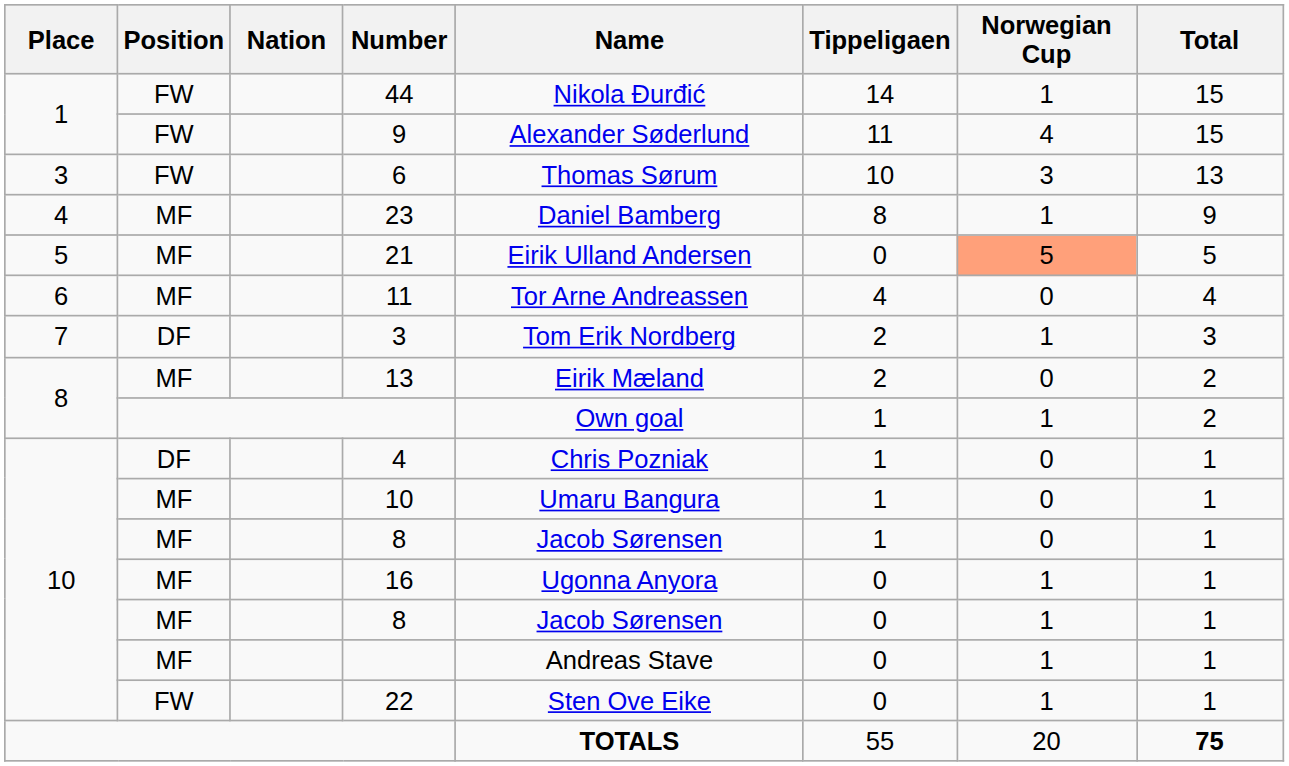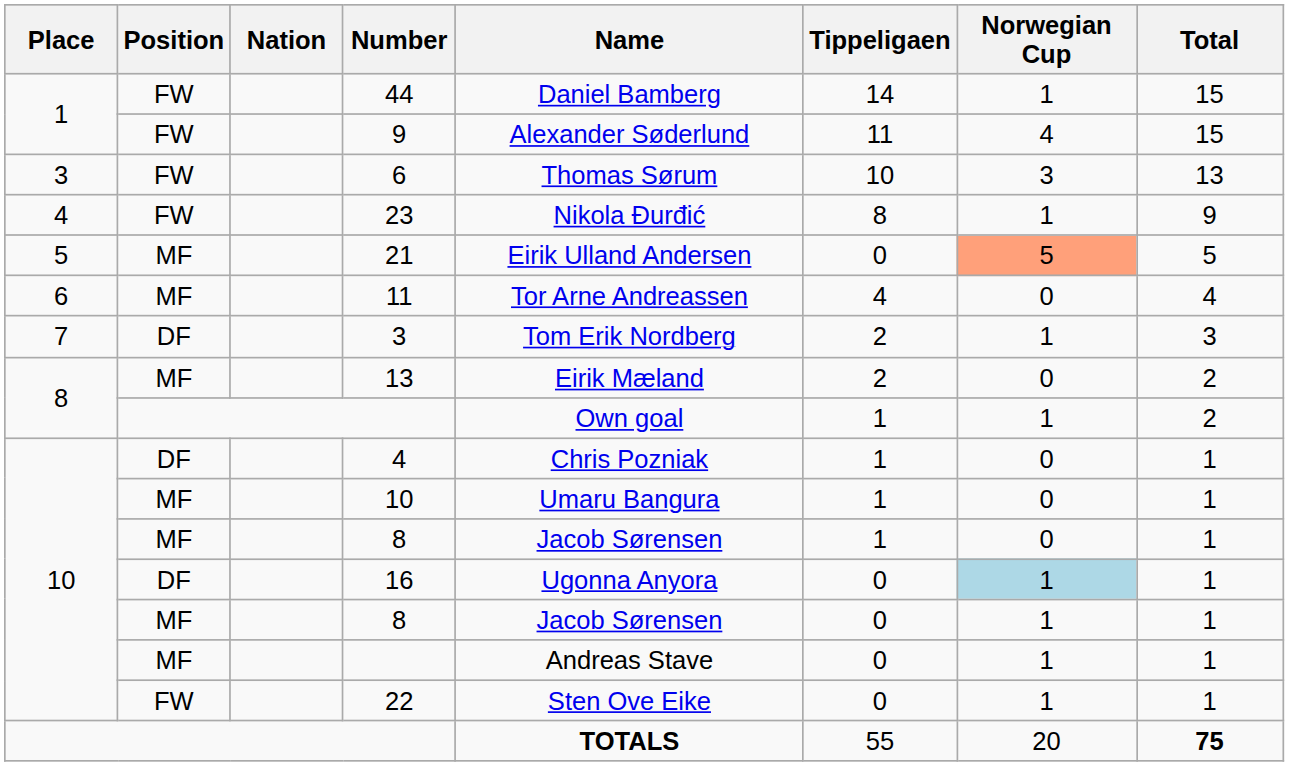44 | Name: Nikola Đurđić -> Daniel Bamberg
23 | Position: MF -> FW
23 | Name: Daniel Bamberg -> Nikola Đurđić
16 | Position: MF -> DF
16 | Norwegian Cup: no background -> lightblue background
